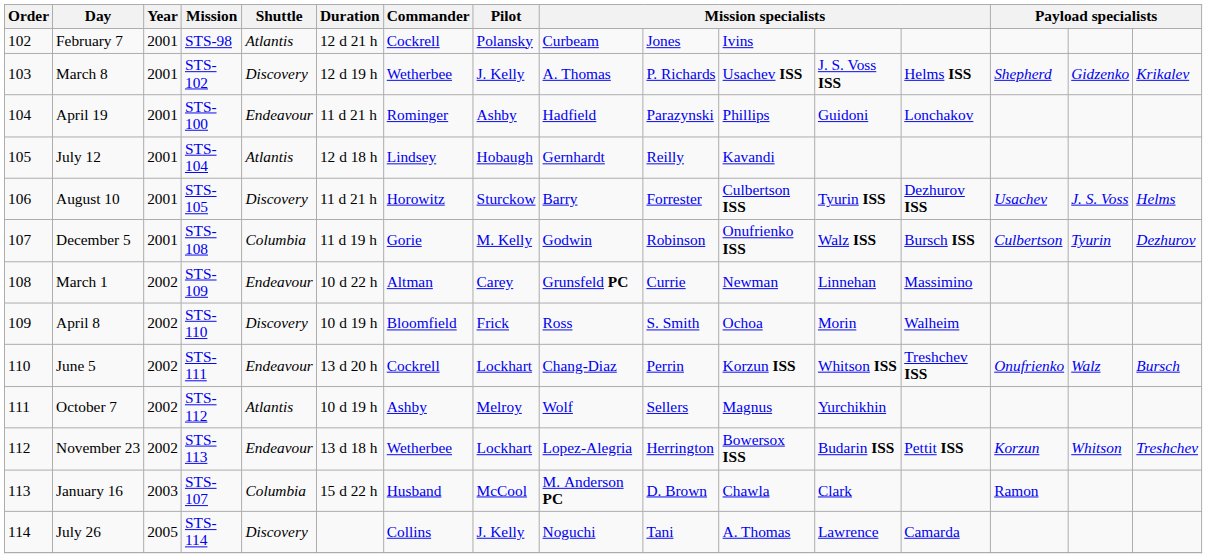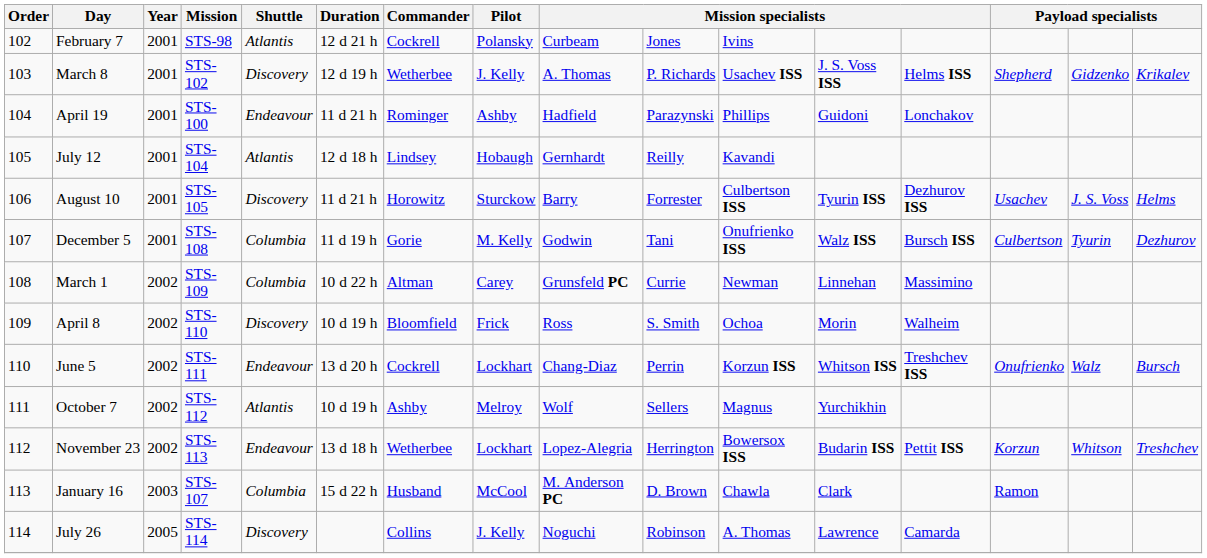December 5 | column 10: Robinson -> Tani
March 1 | Shuttle: Endeavour -> Columbia
July 26 | column 10: Tani -> Robinson
